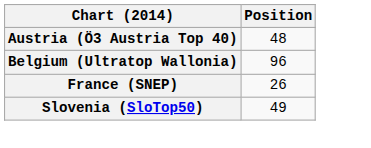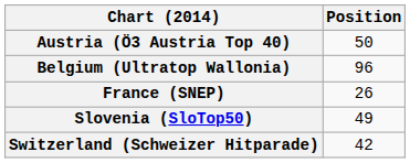Austria (Ö3 Austria Top 40) | Position: 48 -> 50
+ row: Switzerland (Schweizer Hitparade) | 42
